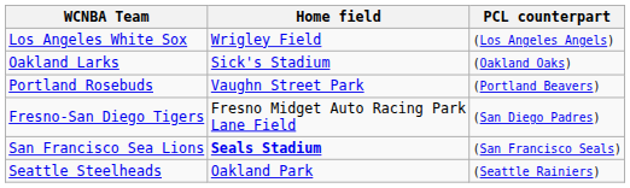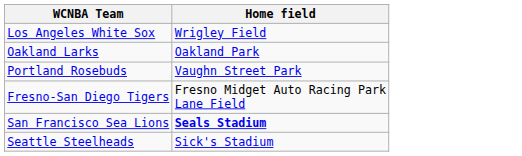- column: PCL counterpart | (Los Angeles Angels) | (Oakland Oaks) | (Portland Beavers) | (San Diego Padres) | (San Francisco Seals) | (Seattle Rainiers)
Oakland Larks | Home field: Sick's Stadium -> Oakland Park
Seattle Steelheads | Home field: Oakland Park -> Sick's Stadium
